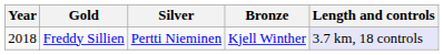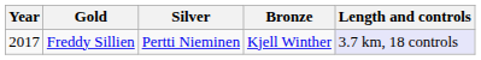Freddy Sillien | Year: 2018 -> 2017
